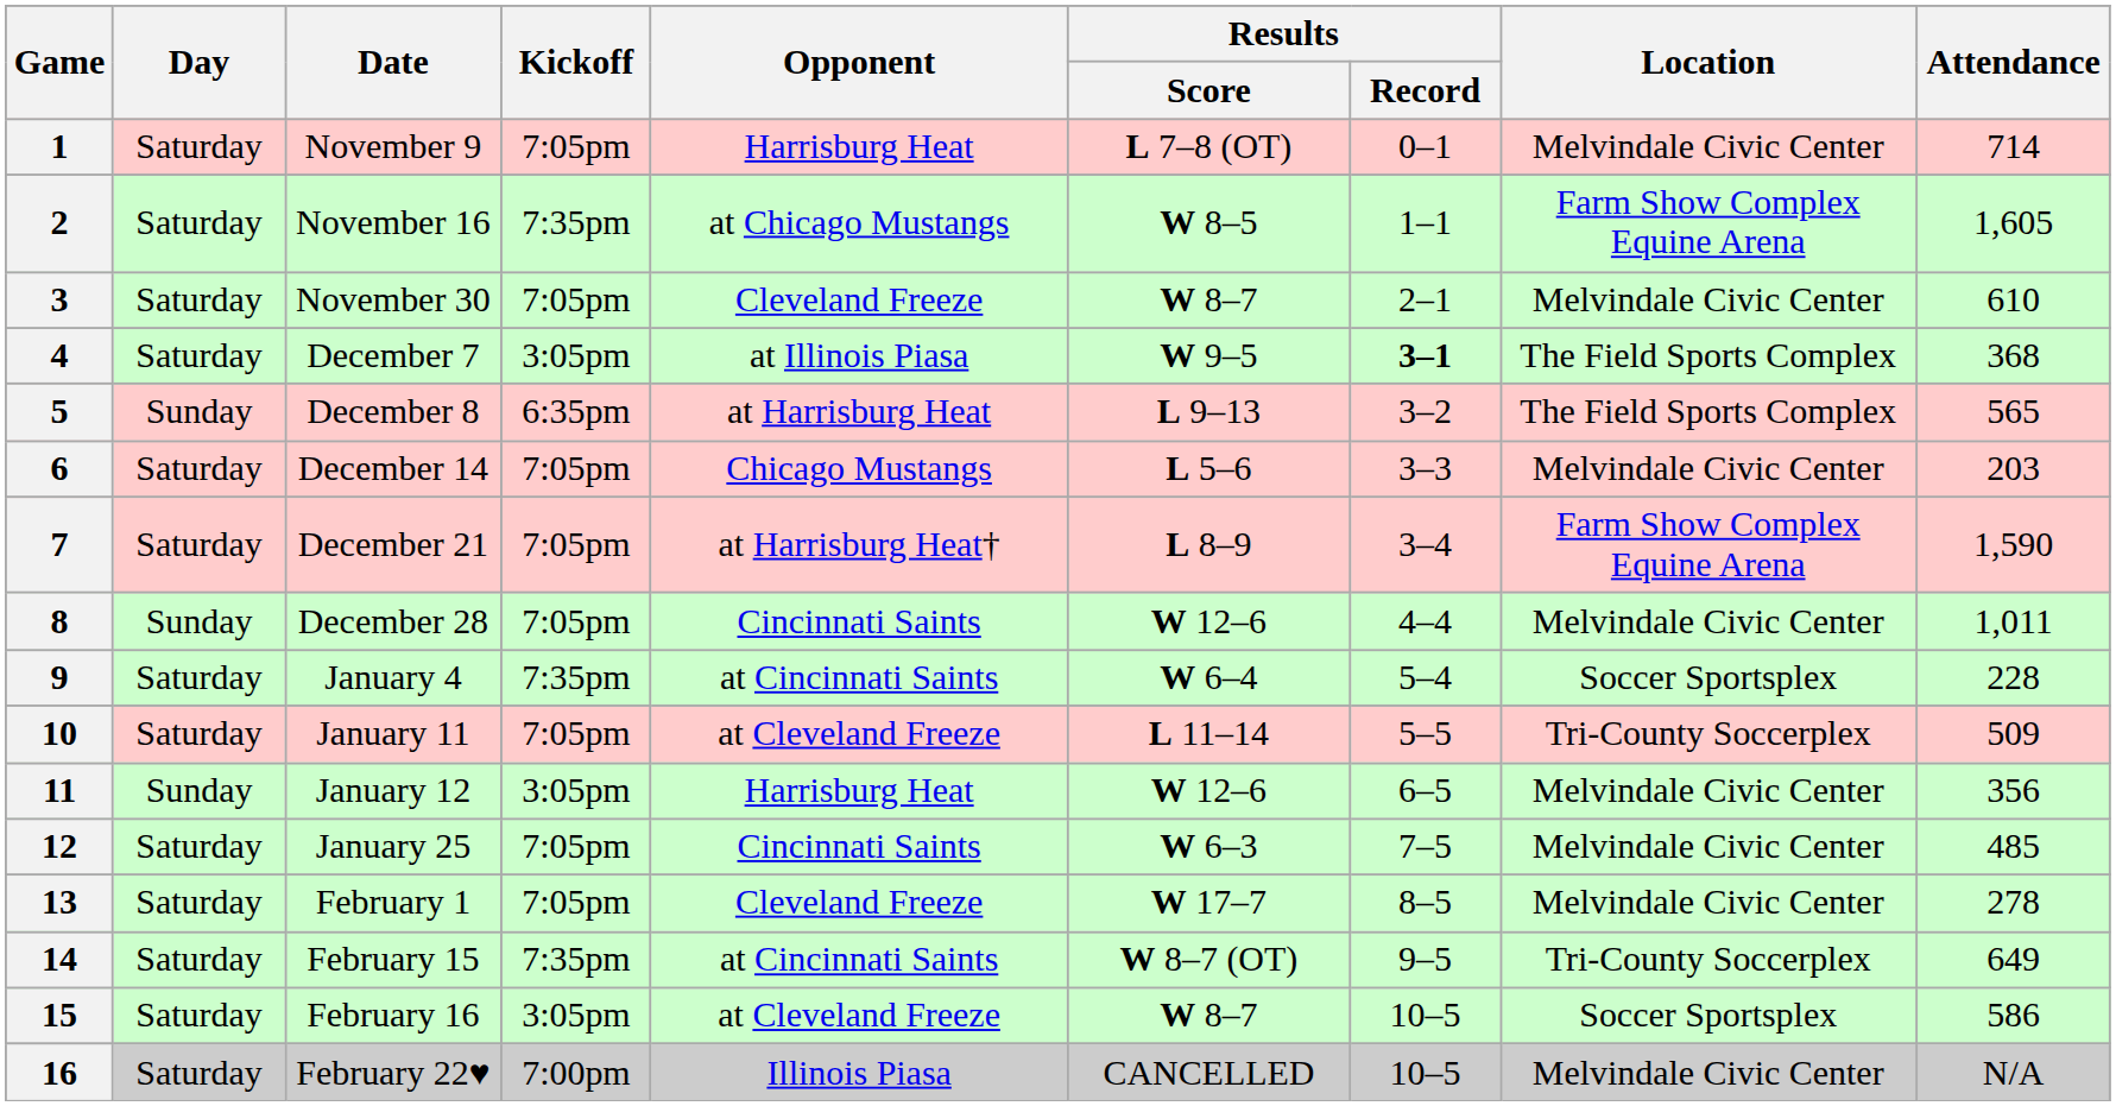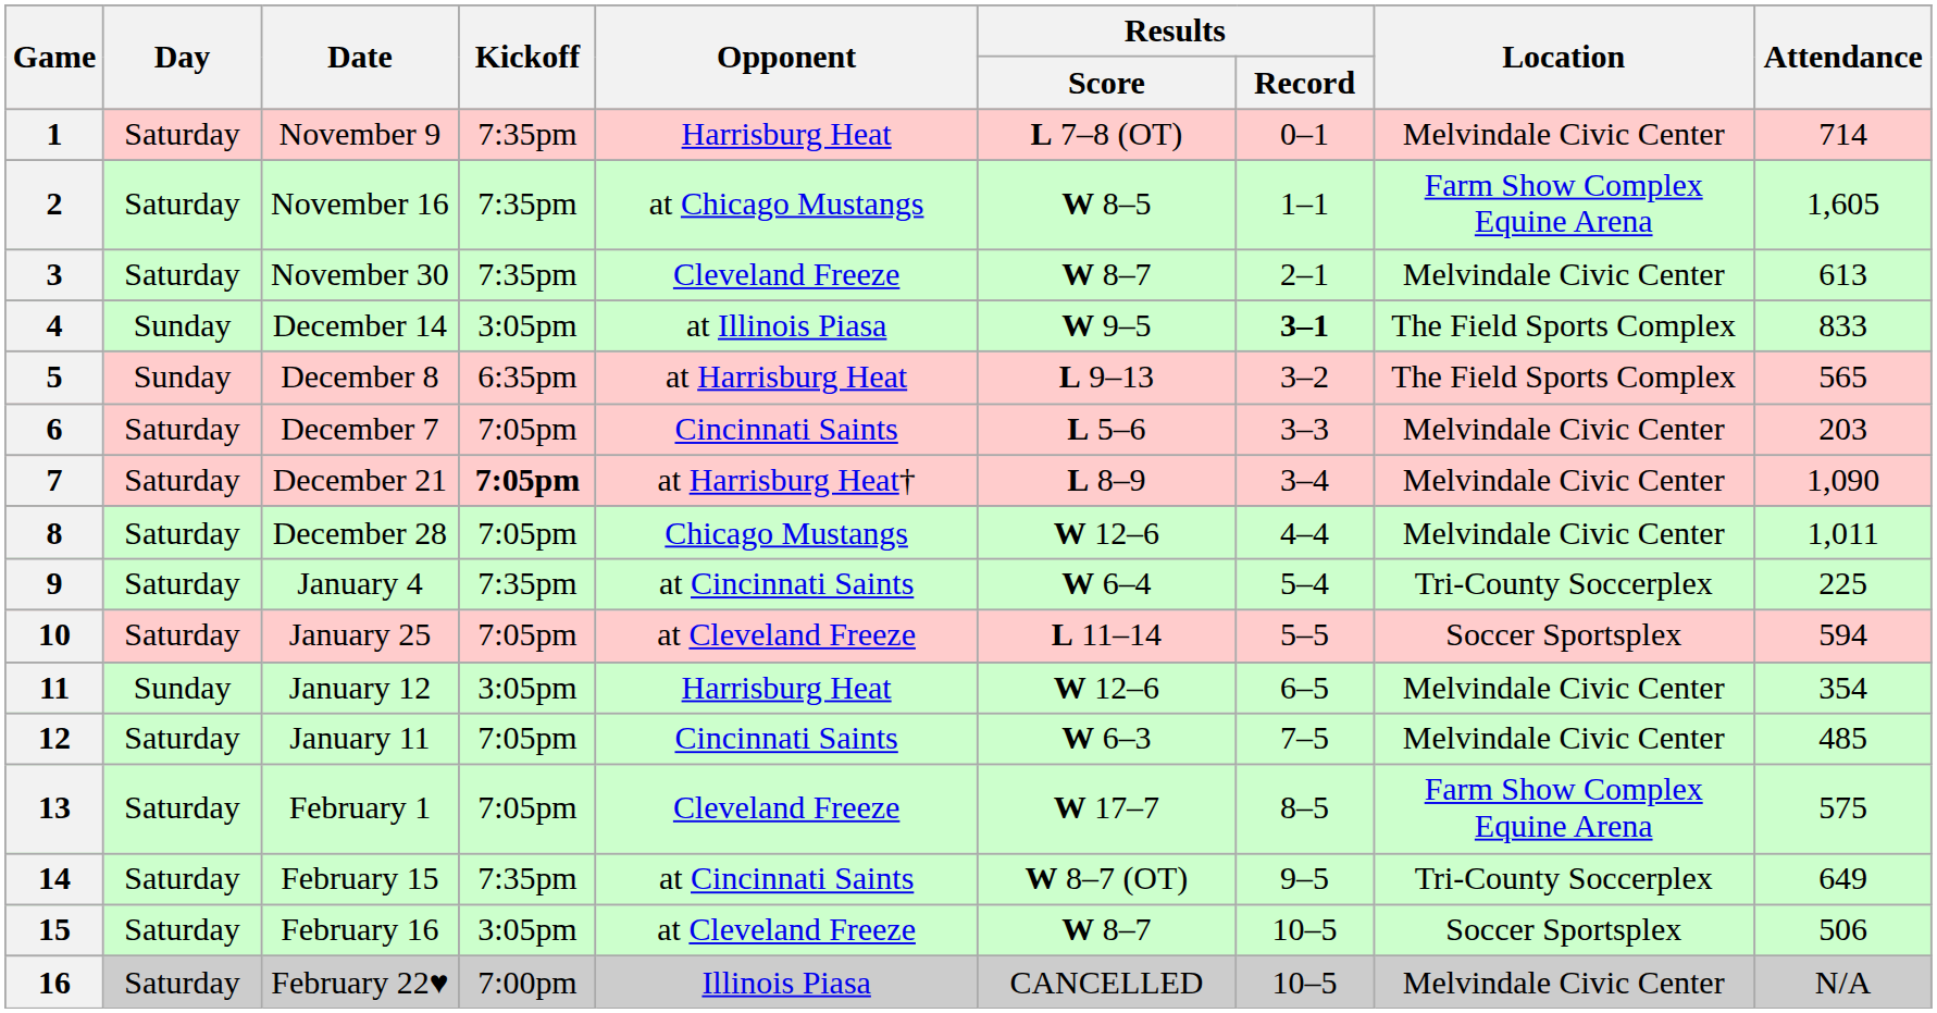1 | Kickoff: 7:05pm -> 7:35pm
3 | Kickoff: 7:05pm -> 7:35pm
3 | Attendance: 610 -> 613
4 | Day: Saturday -> Sunday
4 | Date: December 7 -> December 14
4 | Attendance: 368 -> 833
6 | Date: December 14 -> December 7
6 | Opponent: Chicago Mustangs -> Cincinnati Saints
7 | Kickoff: normal -> bold
7 | Location: Farm Show Complex Equine Arena -> Melvindale Civic Center
7 | Attendance: 1,590 -> 1,090
8 | Day: Sunday -> Saturday
8 | Opponent: Cincinnati Saints -> Chicago Mustangs
9 | Location: Soccer Sportsplex -> Tri-County Soccerplex
9 | Attendance: 228 -> 225
10 | Date: January 11 -> January 25
10 | Location: Tri-County Soccerplex -> Soccer Sportsplex
10 | Attendance: 509 -> 594
11 | Attendance: 356 -> 354
12 | Date: January 25 -> January 11
13 | Location: Melvindale Civic Center -> Farm Show Complex Equine Arena
13 | Attendance: 278 -> 575
15 | Attendance: 586 -> 506
